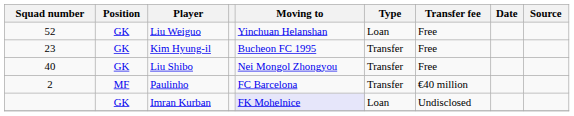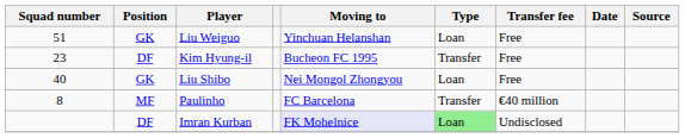Liu Weiguo | Squad number: 52 -> 51
Kim Hyung-il | Position: GK -> DF
Liu Shibo | Type: Transfer -> Loan
Paulinho | Squad number: 2 -> 8
Imran Kurban | Position: GK -> DF
Imran Kurban | Type: no background -> lightgreen background
